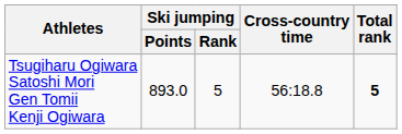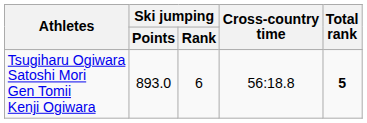Tsugiharu Ogiwara Satoshi Mori Gen Tomii Kenji Ogiwara | Ski jumping / Rank: 5 -> 6
